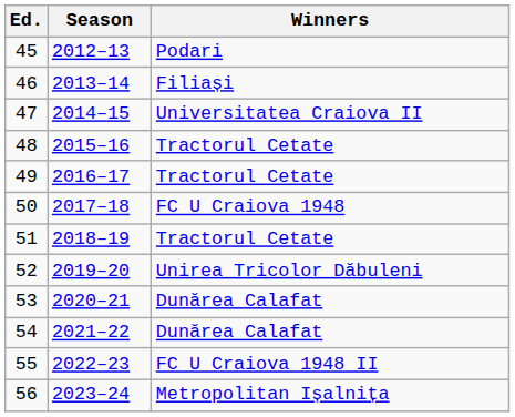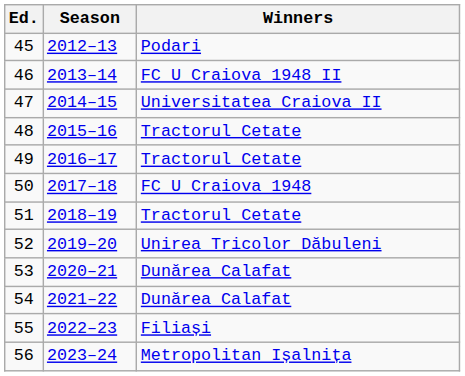46 | Winners: Filiași -> FC U Craiova 1948 II
55 | Winners: FC U Craiova 1948 II -> Filiași
